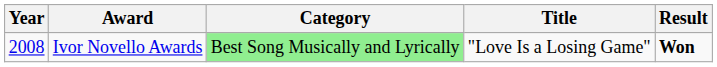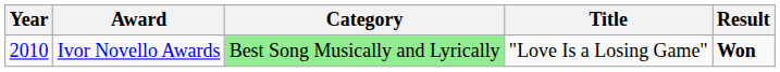Ivor Novello Awards | Year: 2008 -> 2010
